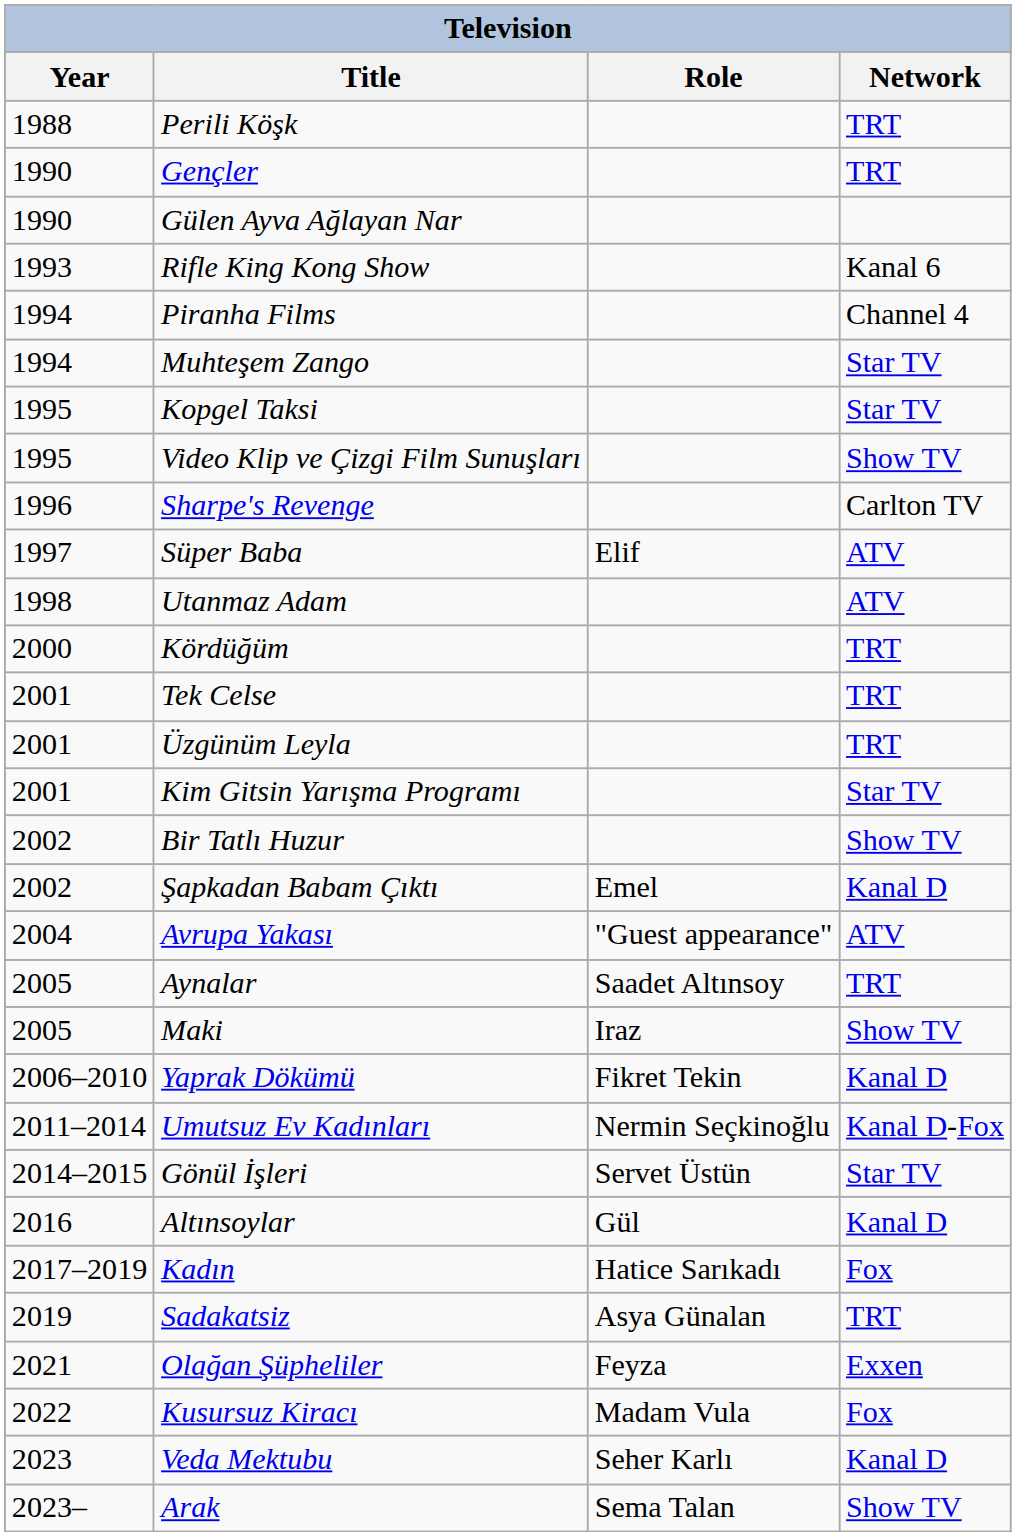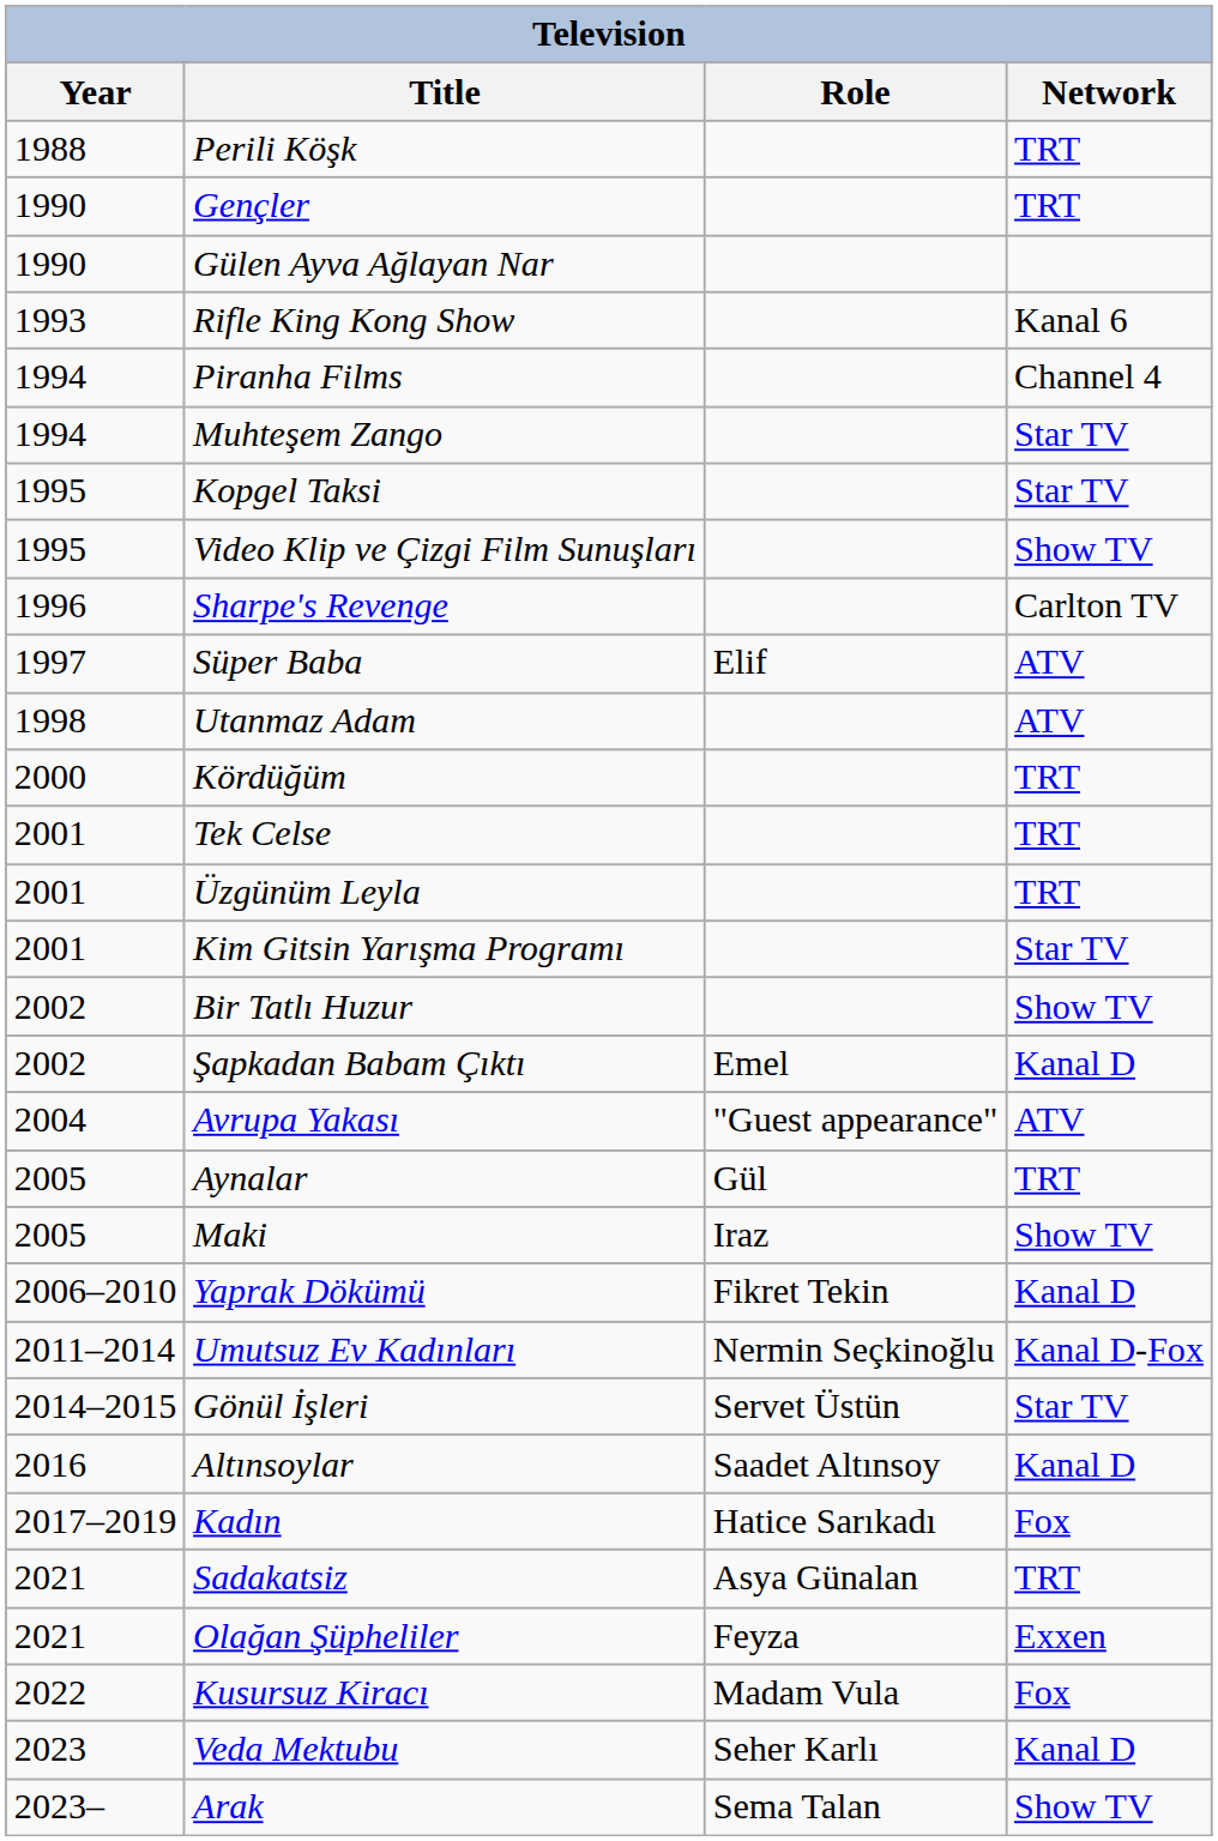Aynalar | Role: Saadet Altınsoy -> Gül
Altınsoylar | Role: Gül -> Saadet Altınsoy
Sadakatsiz | Year: 2019 -> 2021
